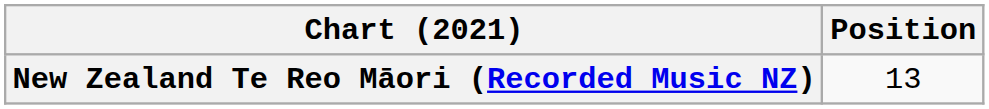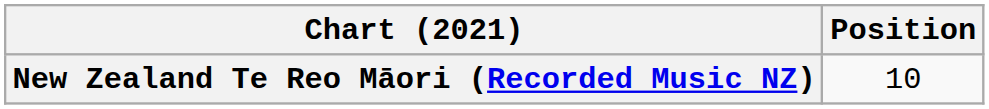New Zealand Te Reo Māori (Recorded Music NZ) | Position: 13 -> 10
